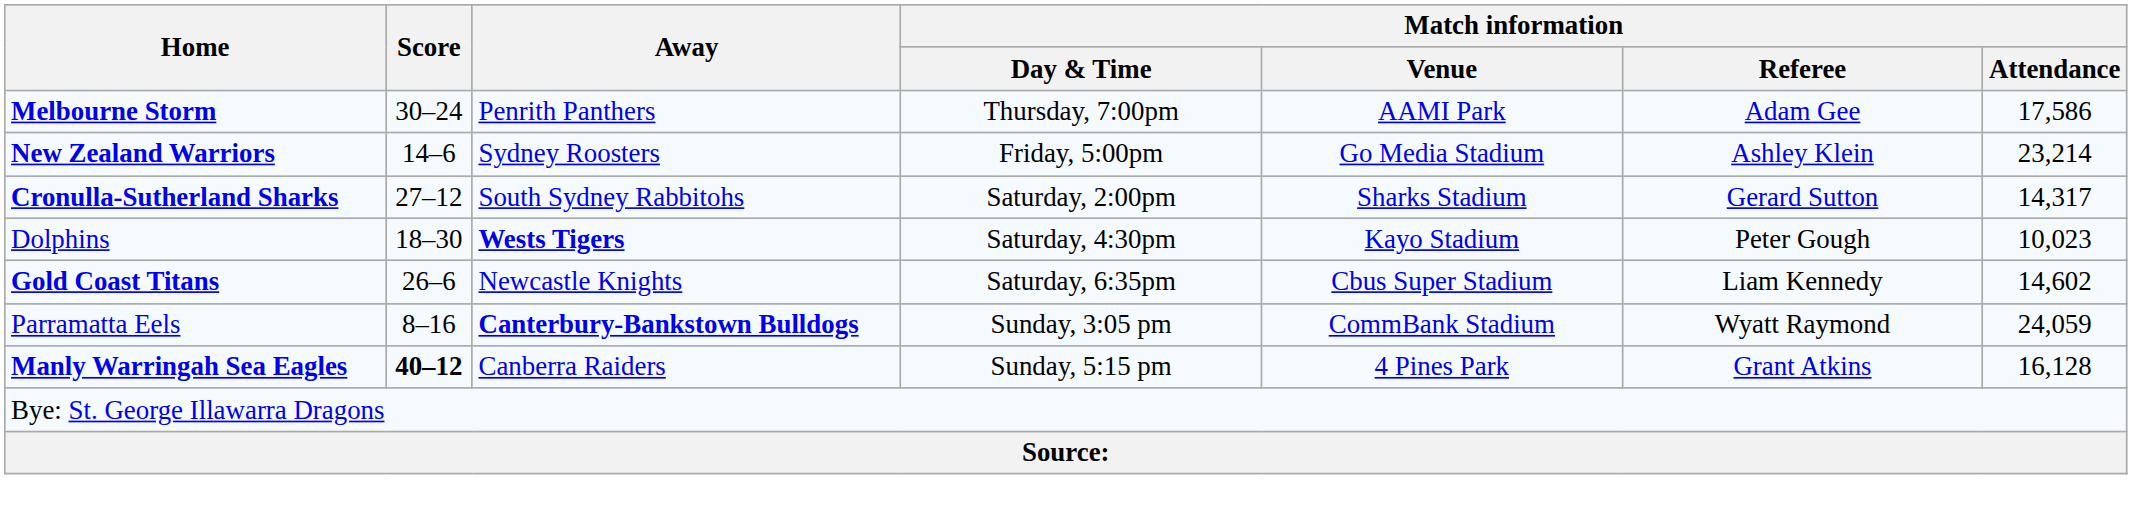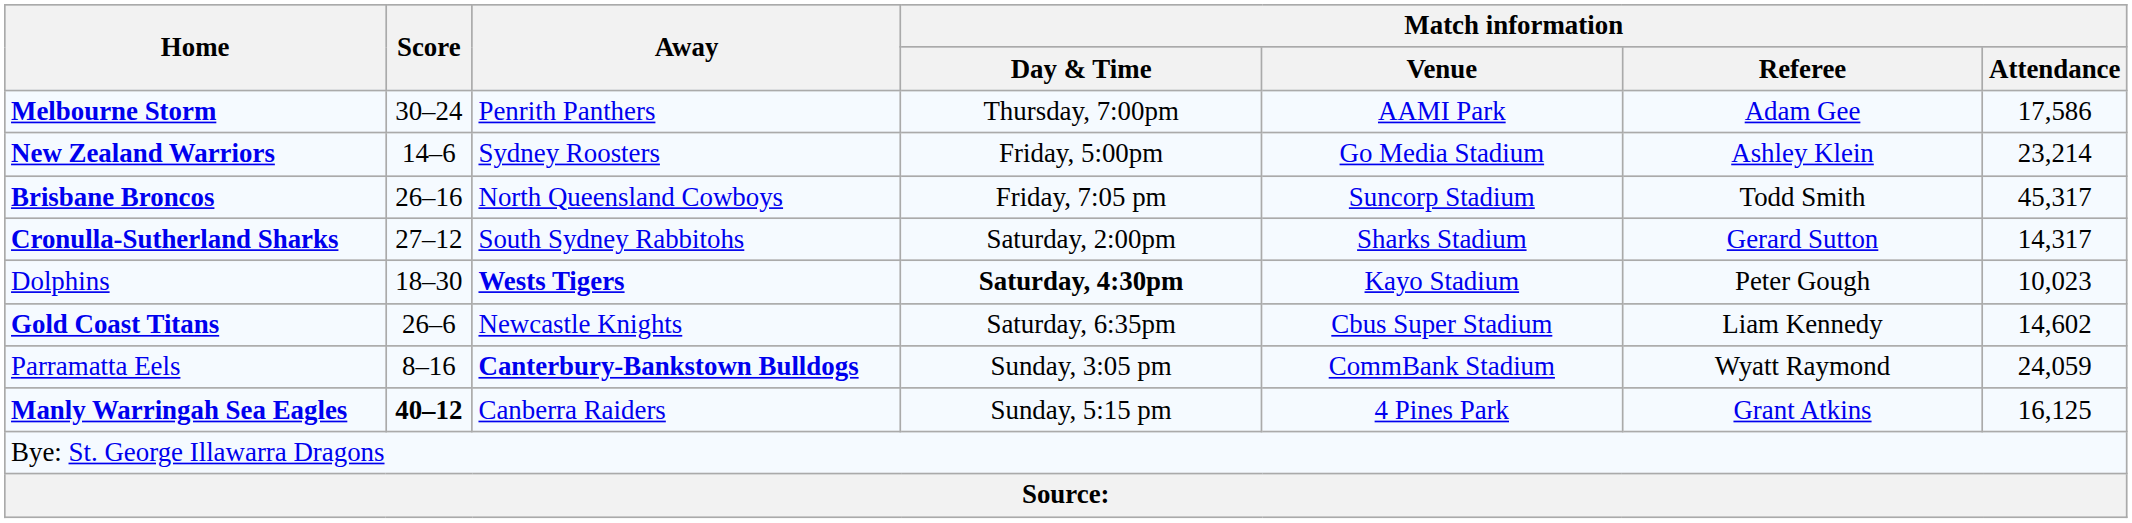+ row: Brisbane Broncos | 26–16 | North Queensland Cowboys | Friday, 7:05 pm | Suncorp Stadium | Todd Smith | 45,317
Dolphins | Match information / Day & Time: normal -> bold
Manly Warringah Sea Eagles | Match information / Attendance: 16,128 -> 16,125
